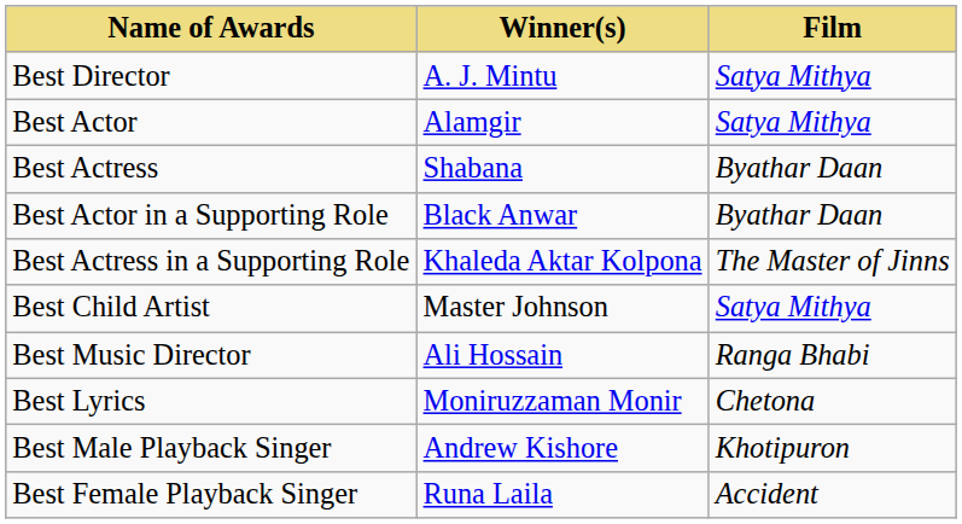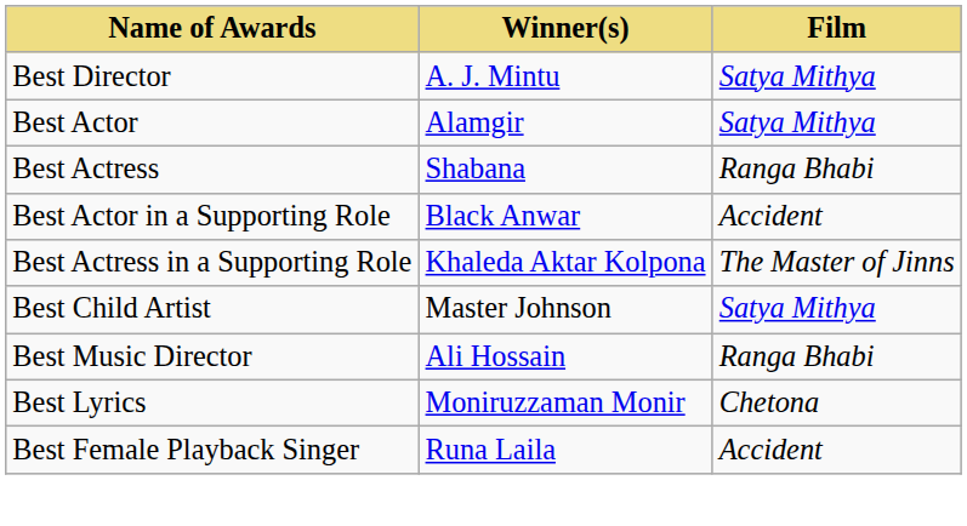Best Actress | Film: Byathar Daan -> Ranga Bhabi
Best Actor in a Supporting Role | Film: Byathar Daan -> Accident
- row: Best Male Playback Singer | Andrew Kishore | Khotipuron
